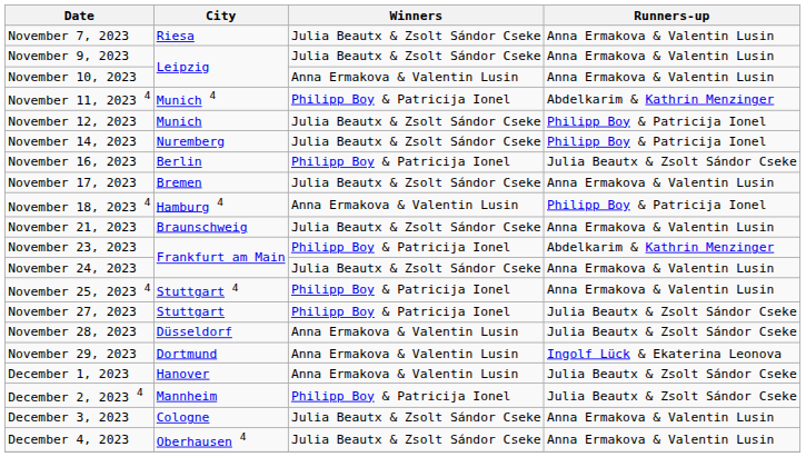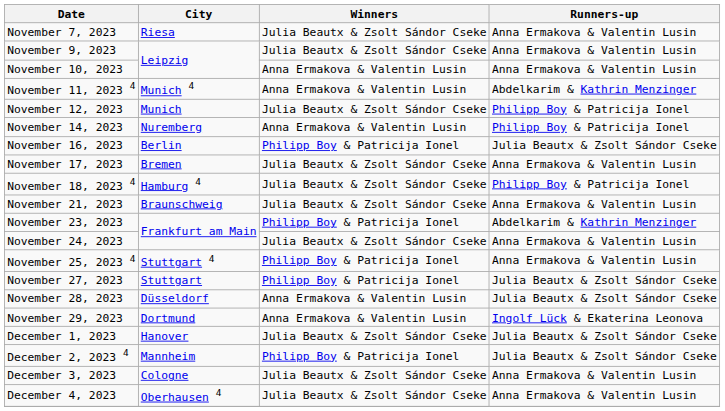November 11, 2023 4 | Winners: Philipp Boy & Patricija Ionel -> Anna Ermakova & Valentin Lusin
November 14, 2023 | Winners: Julia Beautx & Zsolt Sándor Cseke -> Anna Ermakova & Valentin Lusin
November 18, 2023 4 | Winners: Anna Ermakova & Valentin Lusin -> Julia Beautx & Zsolt Sándor Cseke
December 1, 2023 | Winners: Anna Ermakova & Valentin Lusin -> Julia Beautx & Zsolt Sándor Cseke
